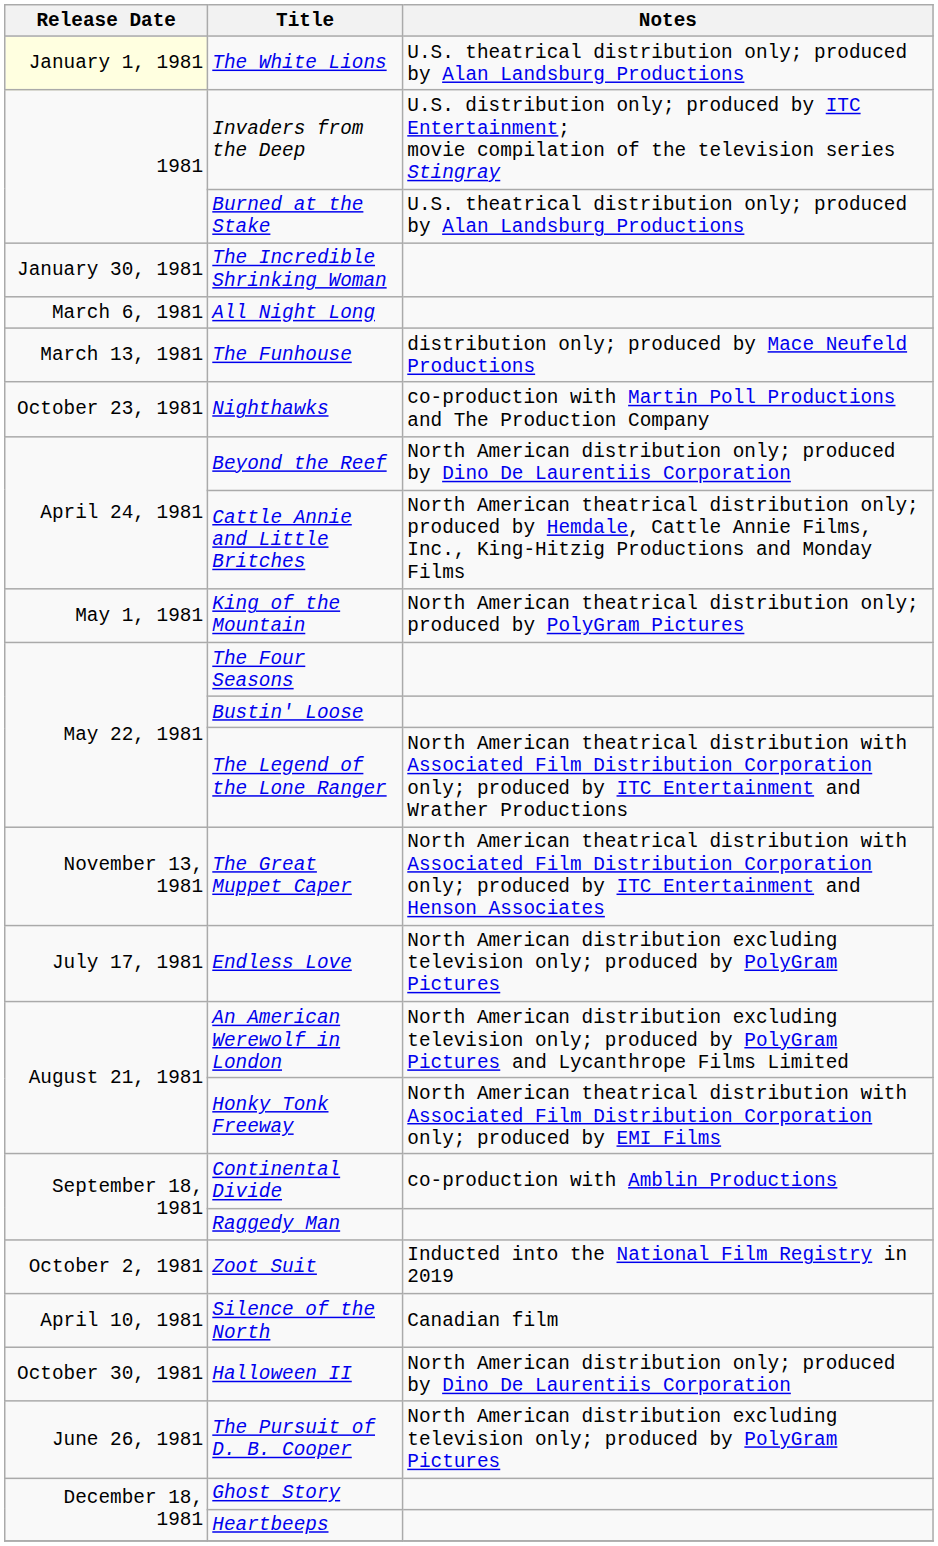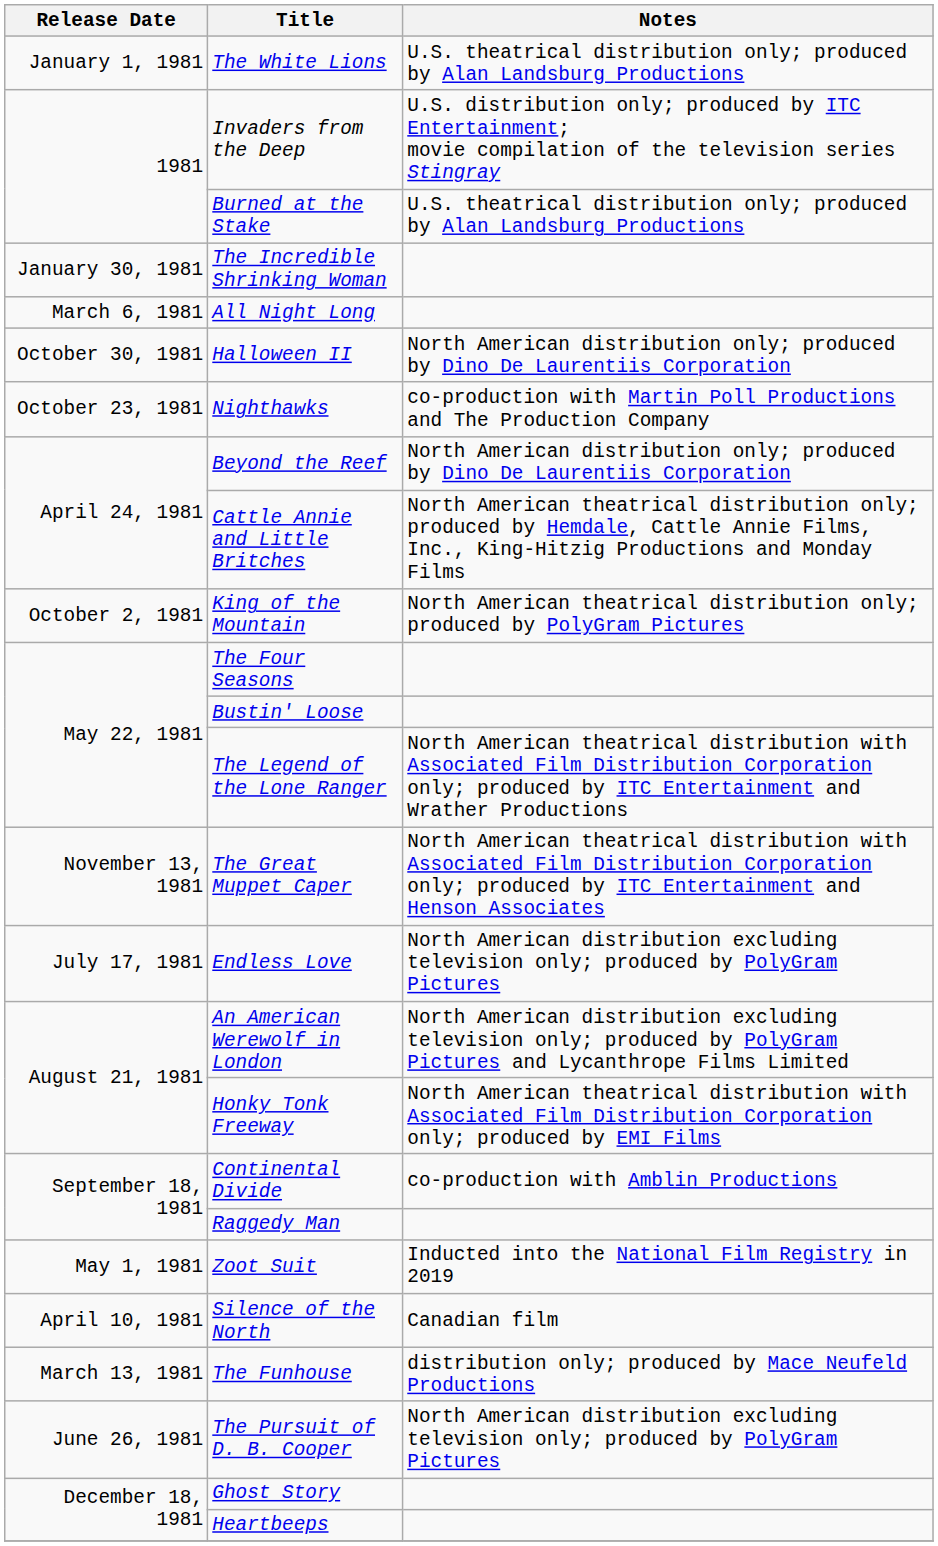The White Lions | Release Date: lightyellow background -> no background
rows swapped: The Funhouse <-> Halloween II
King of the Mountain | Release Date: May 1, 1981 -> October 2, 1981
Zoot Suit | Release Date: October 2, 1981 -> May 1, 1981
